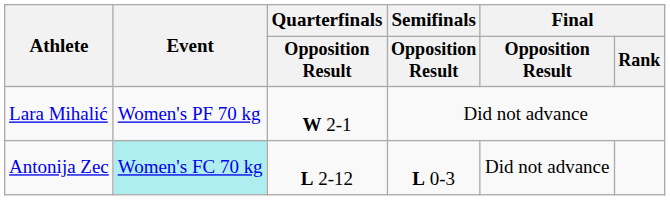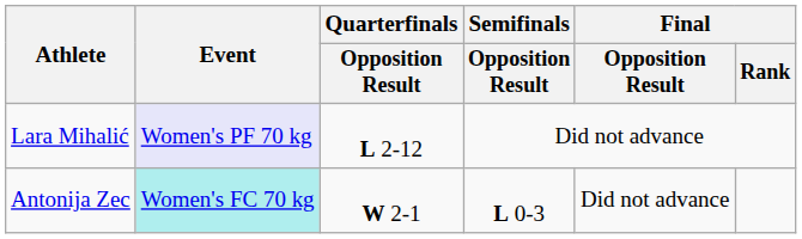Lara Mihalić | Event: no background -> lavender background
Lara Mihalić | Quarterfinals / Opposition Result: W 2-1 -> L 2-12
Antonija Zec | Quarterfinals / Opposition Result: L 2-12 -> W 2-1
